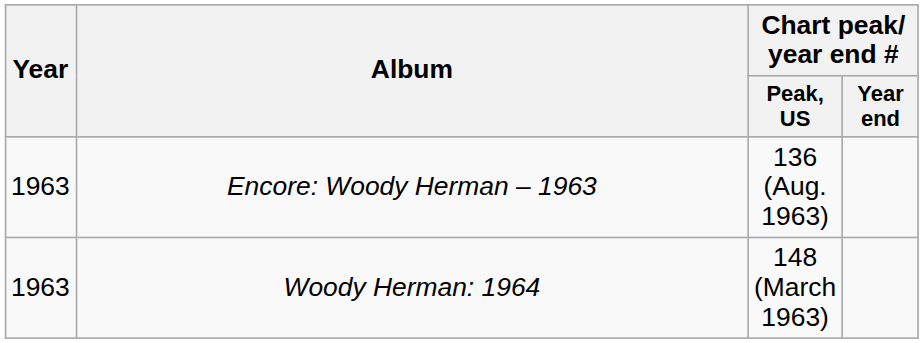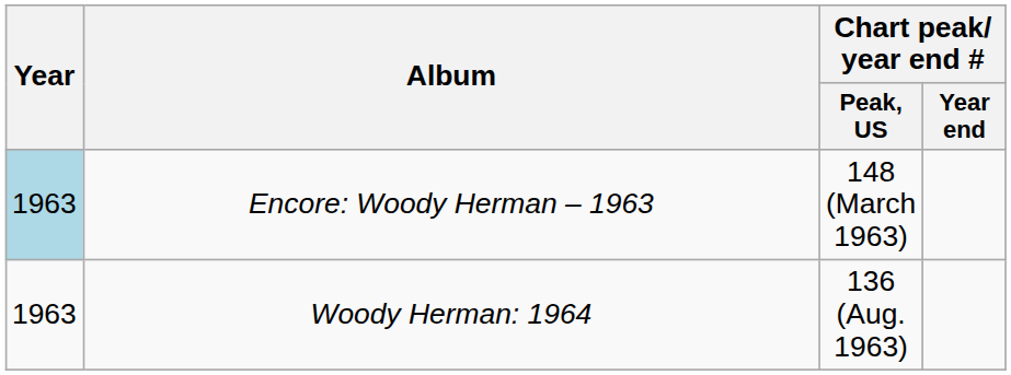Encore: Woody Herman – 1963 | Year: no background -> lightblue background
Encore: Woody Herman – 1963 | Chart peak/ year end # / Peak, US: 136 (Aug. 1963) -> 148 (March 1963)
Woody Herman: 1964 | Chart peak/ year end # / Peak, US: 148 (March 1963) -> 136 (Aug. 1963)
